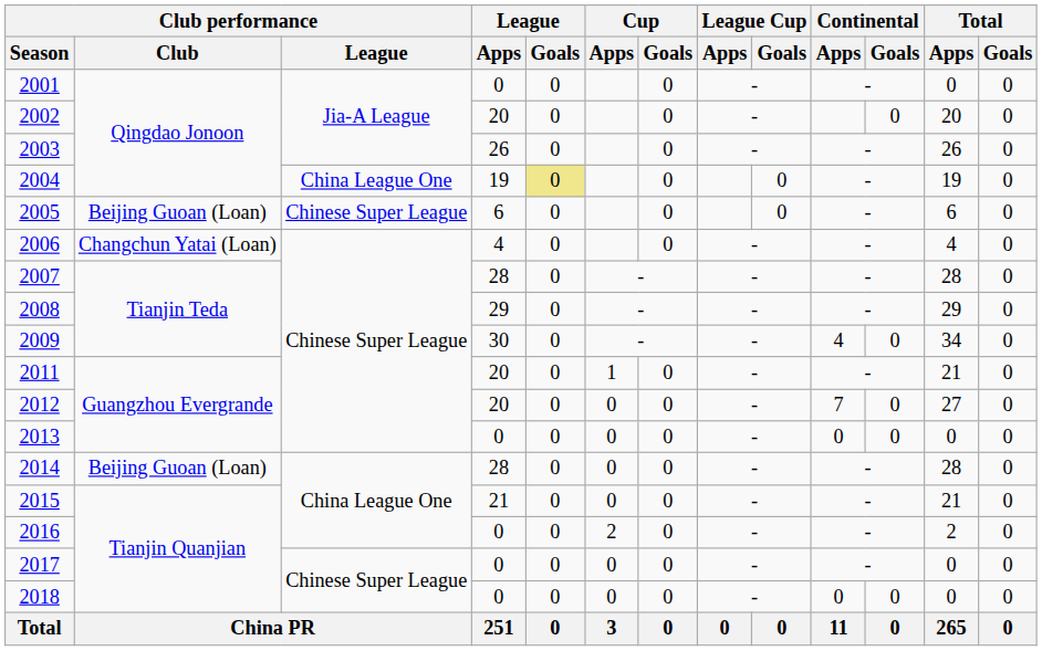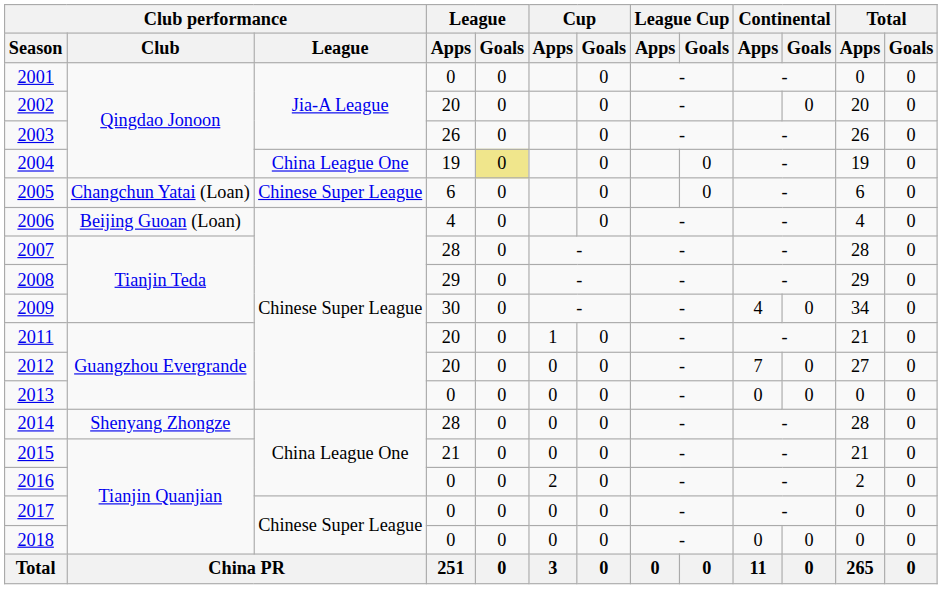2005 | Club performance / Club: Beijing Guoan (Loan) -> Changchun Yatai (Loan)
2006 | Club performance / Club: Changchun Yatai (Loan) -> Beijing Guoan (Loan)
2014 | Club performance / Club: Beijing Guoan (Loan) -> Shenyang Zhongze
